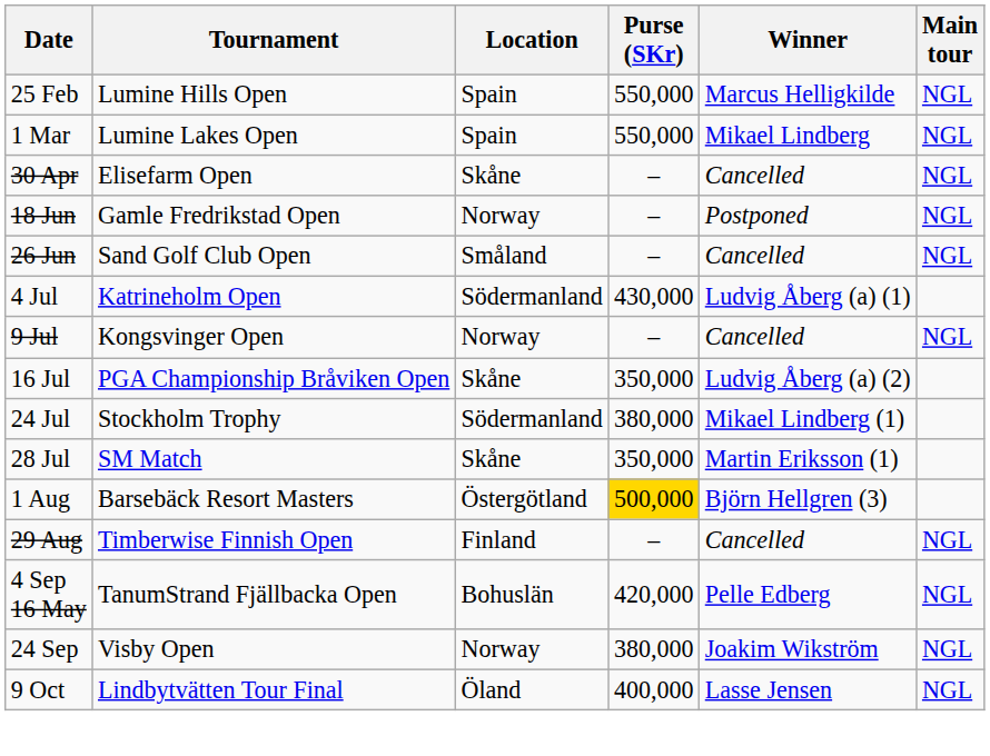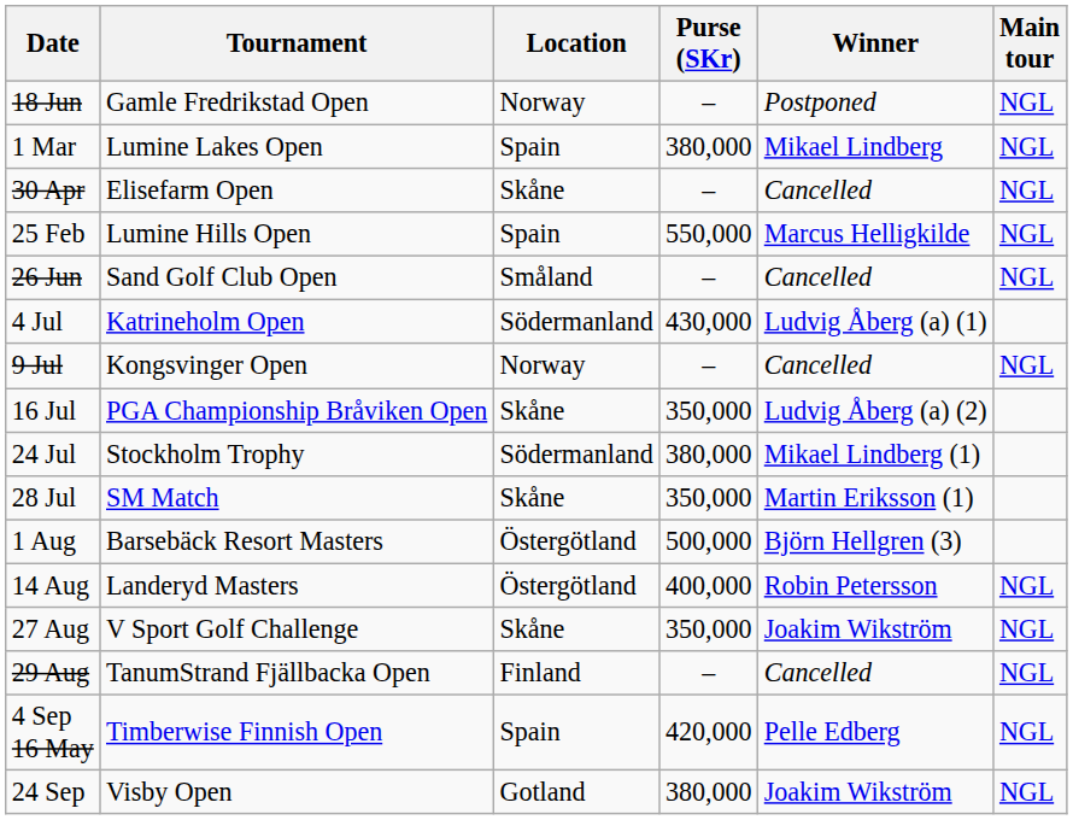rows swapped: 25 Feb <-> 18 Jun
1 Mar | Purse (SKr): 550,000 -> 380,000
1 Aug | Purse (SKr): gold background -> no background
+ row: 14 Aug | Landeryd Masters | Östergötland | 400,000 | Robin Petersson | NGL
+ row: 27 Aug | V Sport Golf Challenge | Skåne | 350,000 | Joakim Wikström | NGL
29 Aug | Tournament: Timberwise Finnish Open -> TanumStrand Fjällbacka Open
4 Sep 16 May | Tournament: TanumStrand Fjällbacka Open -> Timberwise Finnish Open
4 Sep 16 May | Location: Bohuslän -> Spain
24 Sep | Location: Norway -> Gotland
- row: 9 Oct | Lindbytvätten Tour Final | Öland | 400,000 | Lasse Jensen | NGL
